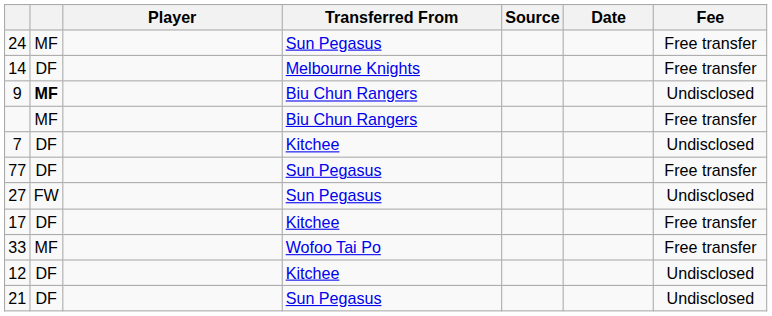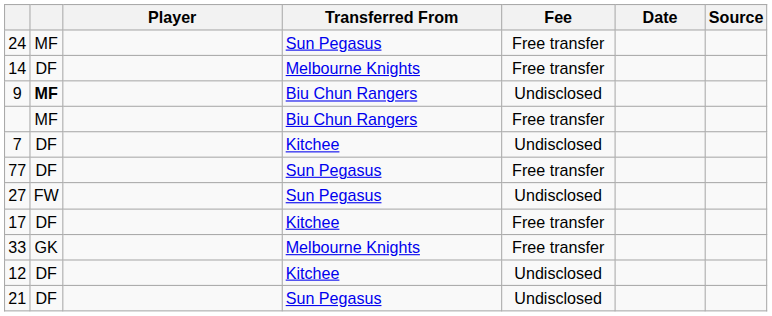columns swapped: Fee <-> Source
33 | column 2: MF -> GK
33 | Transferred From: Wofoo Tai Po -> Melbourne Knights
